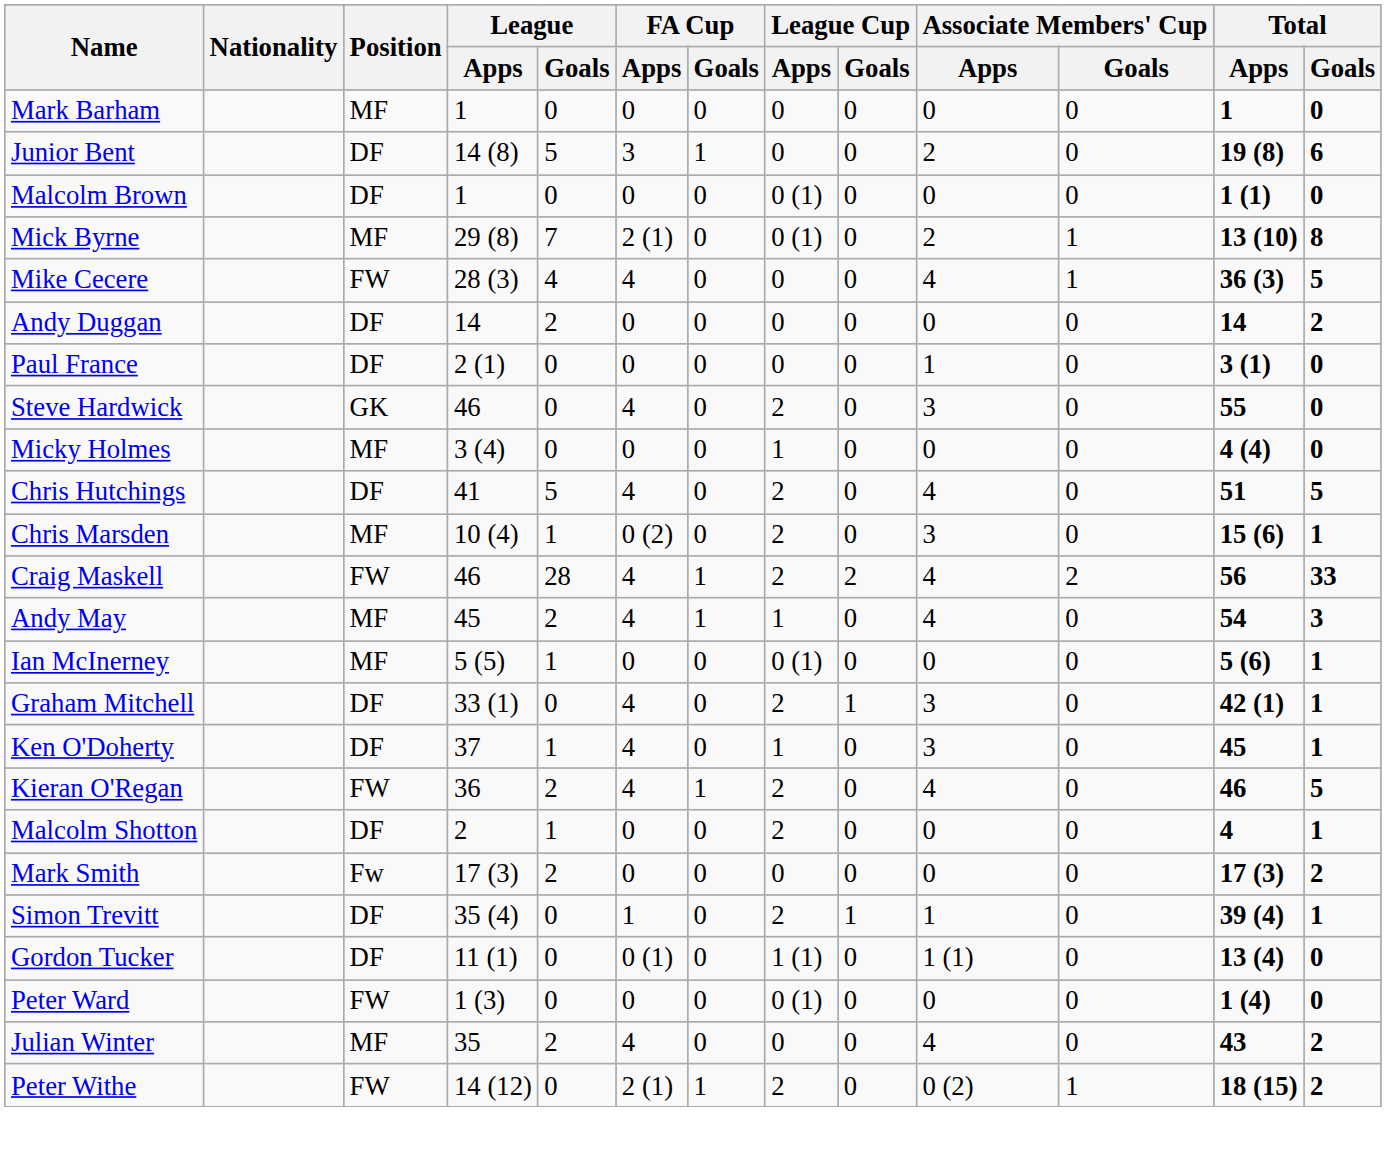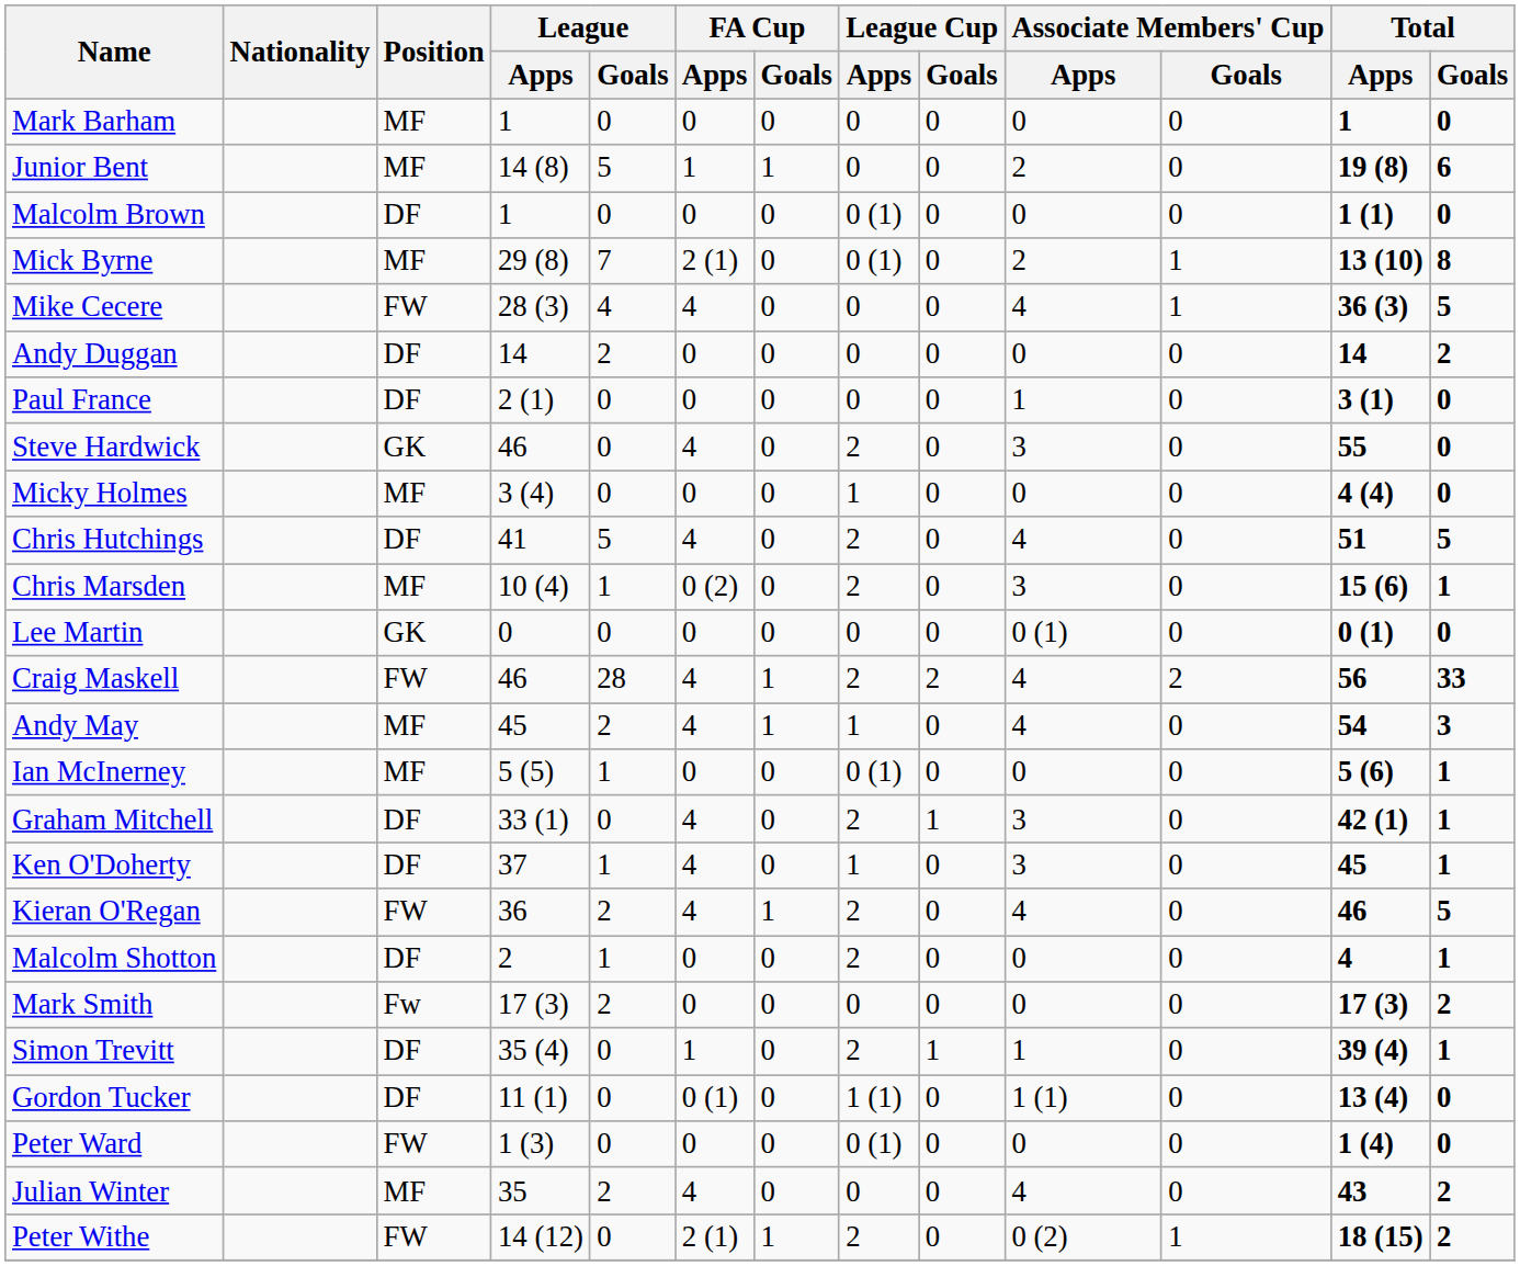Junior Bent | Position: DF -> MF
Junior Bent | FA Cup / Apps: 3 -> 1
+ row: Lee Martin | GK | 0 | 0 | 0 | 0 | 0 | 0 | 0 (1) | 0 | 0 (1) | 0
